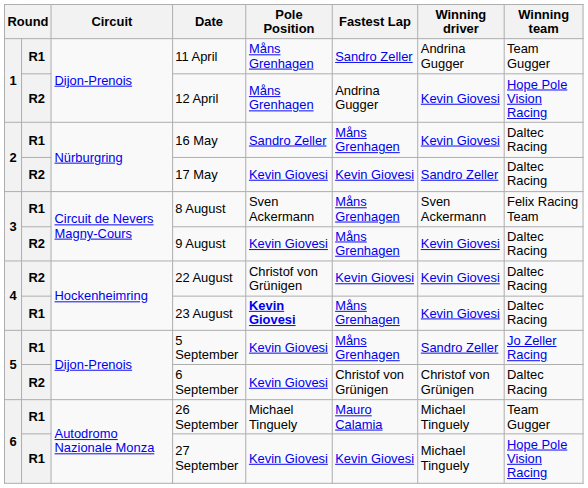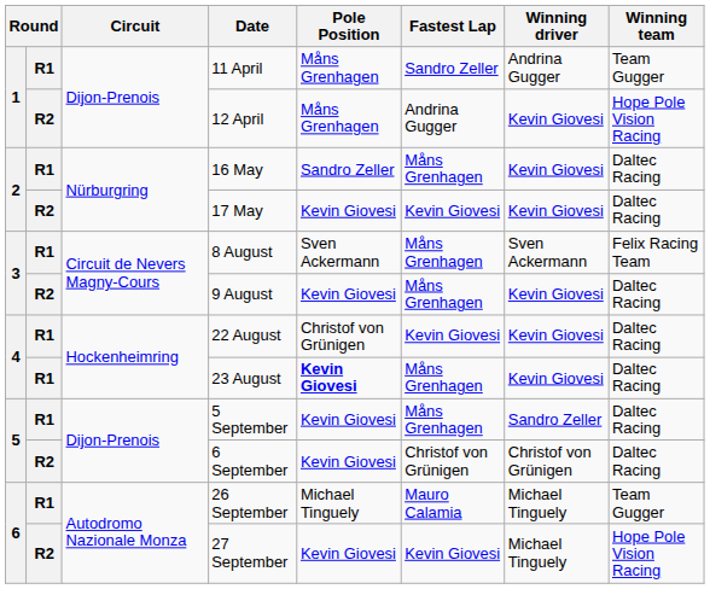17 May | Winning driver: Sandro Zeller -> Kevin Giovesi
22 August | column 2: R2 -> R1
5 September | Winning team: Jo Zeller Racing -> Daltec Racing
27 September | column 2: R1 -> R2
